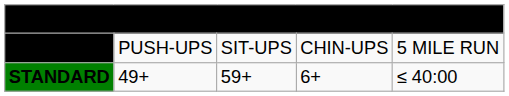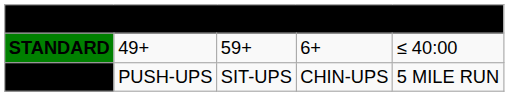rows swapped: EVENTS <-> STANDARD
